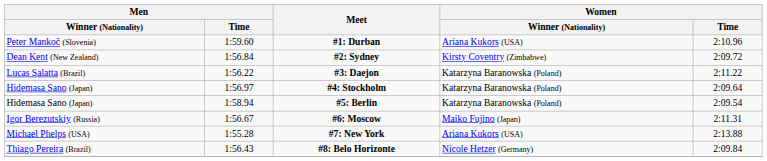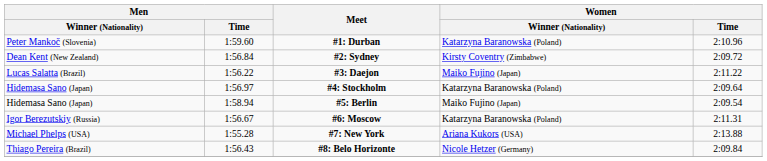#1: Durban | Women / Winner (Nationality): Ariana Kukors (USA) -> Katarzyna Baranowska (Poland)
#3: Daejon | Women / Winner (Nationality): Katarzyna Baranowska (Poland) -> Maiko Fujino (Japan)
#5: Berlin | Women / Winner (Nationality): Katarzyna Baranowska (Poland) -> Maiko Fujino (Japan)
#6: Moscow | Women / Winner (Nationality): Maiko Fujino (Japan) -> Katarzyna Baranowska (Poland)
